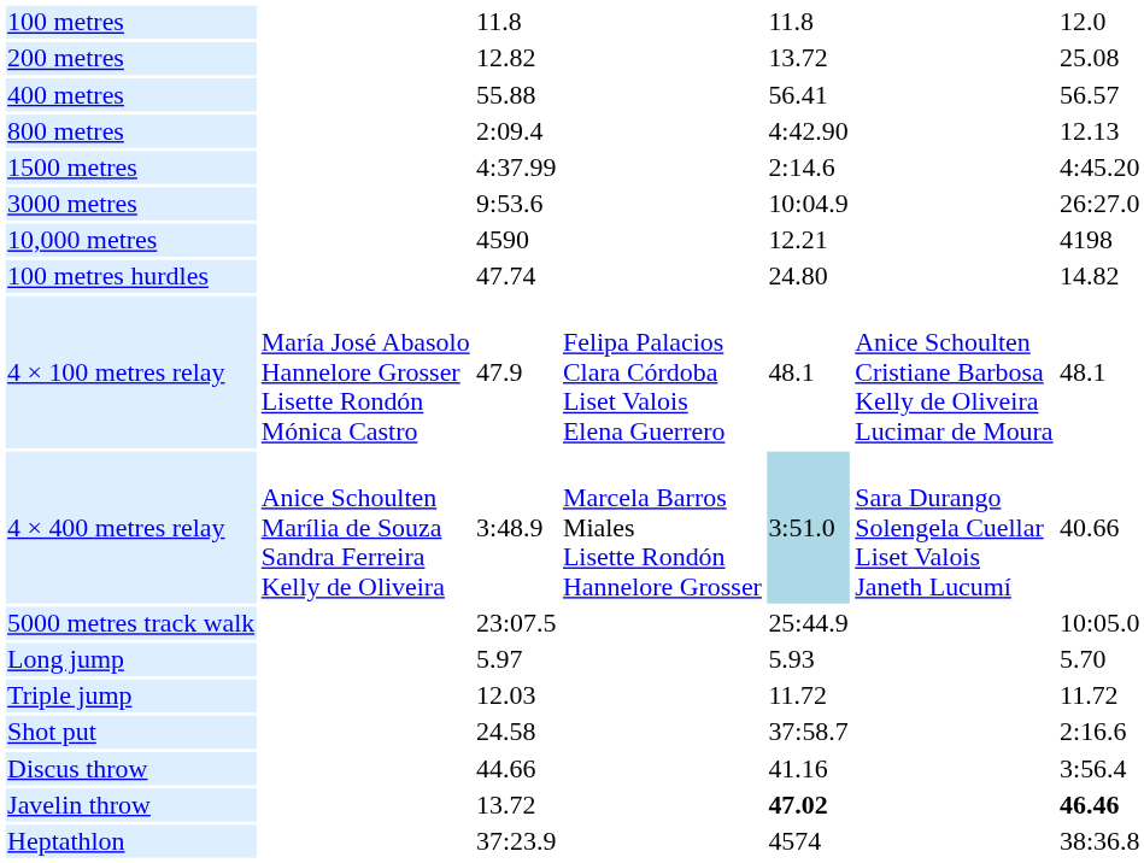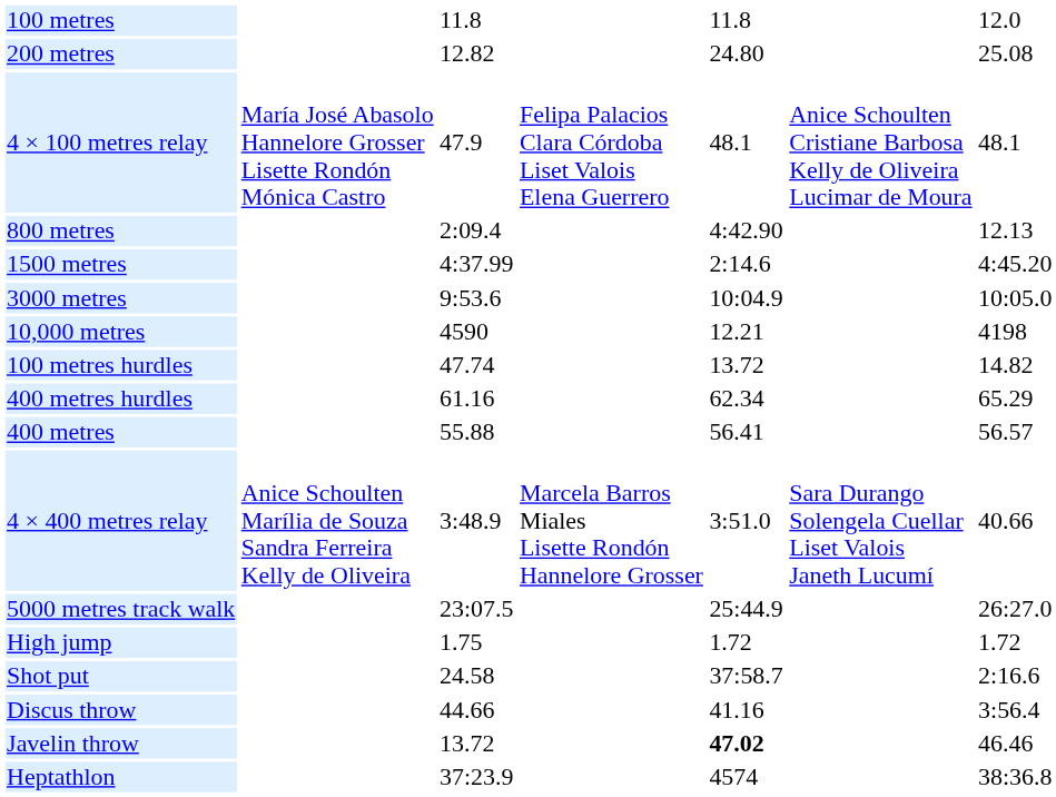200 metres | column 5: 13.72 -> 24.80
rows swapped: 400 metres <-> 4 × 100 metres relay
3000 metres | column 7: 26:27.0 -> 10:05.0
100 metres hurdles | column 5: 24.80 -> 13.72
+ row: 400 metres hurdles | 61.16 | 62.34 | 65.29
4 × 400 metres relay | column 5: lightblue background -> no background
5000 metres track walk | column 7: 10:05.0 -> 26:27.0
+ row: High jump | 1.75 | 1.72 | 1.72
- row: Long jump | 5.97 | 5.93 | 5.70
- row: Triple jump | 12.03 | 11.72 | 11.72
Javelin throw | column 7: bold -> normal
